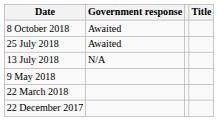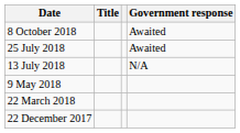columns swapped: Title <-> Government response
